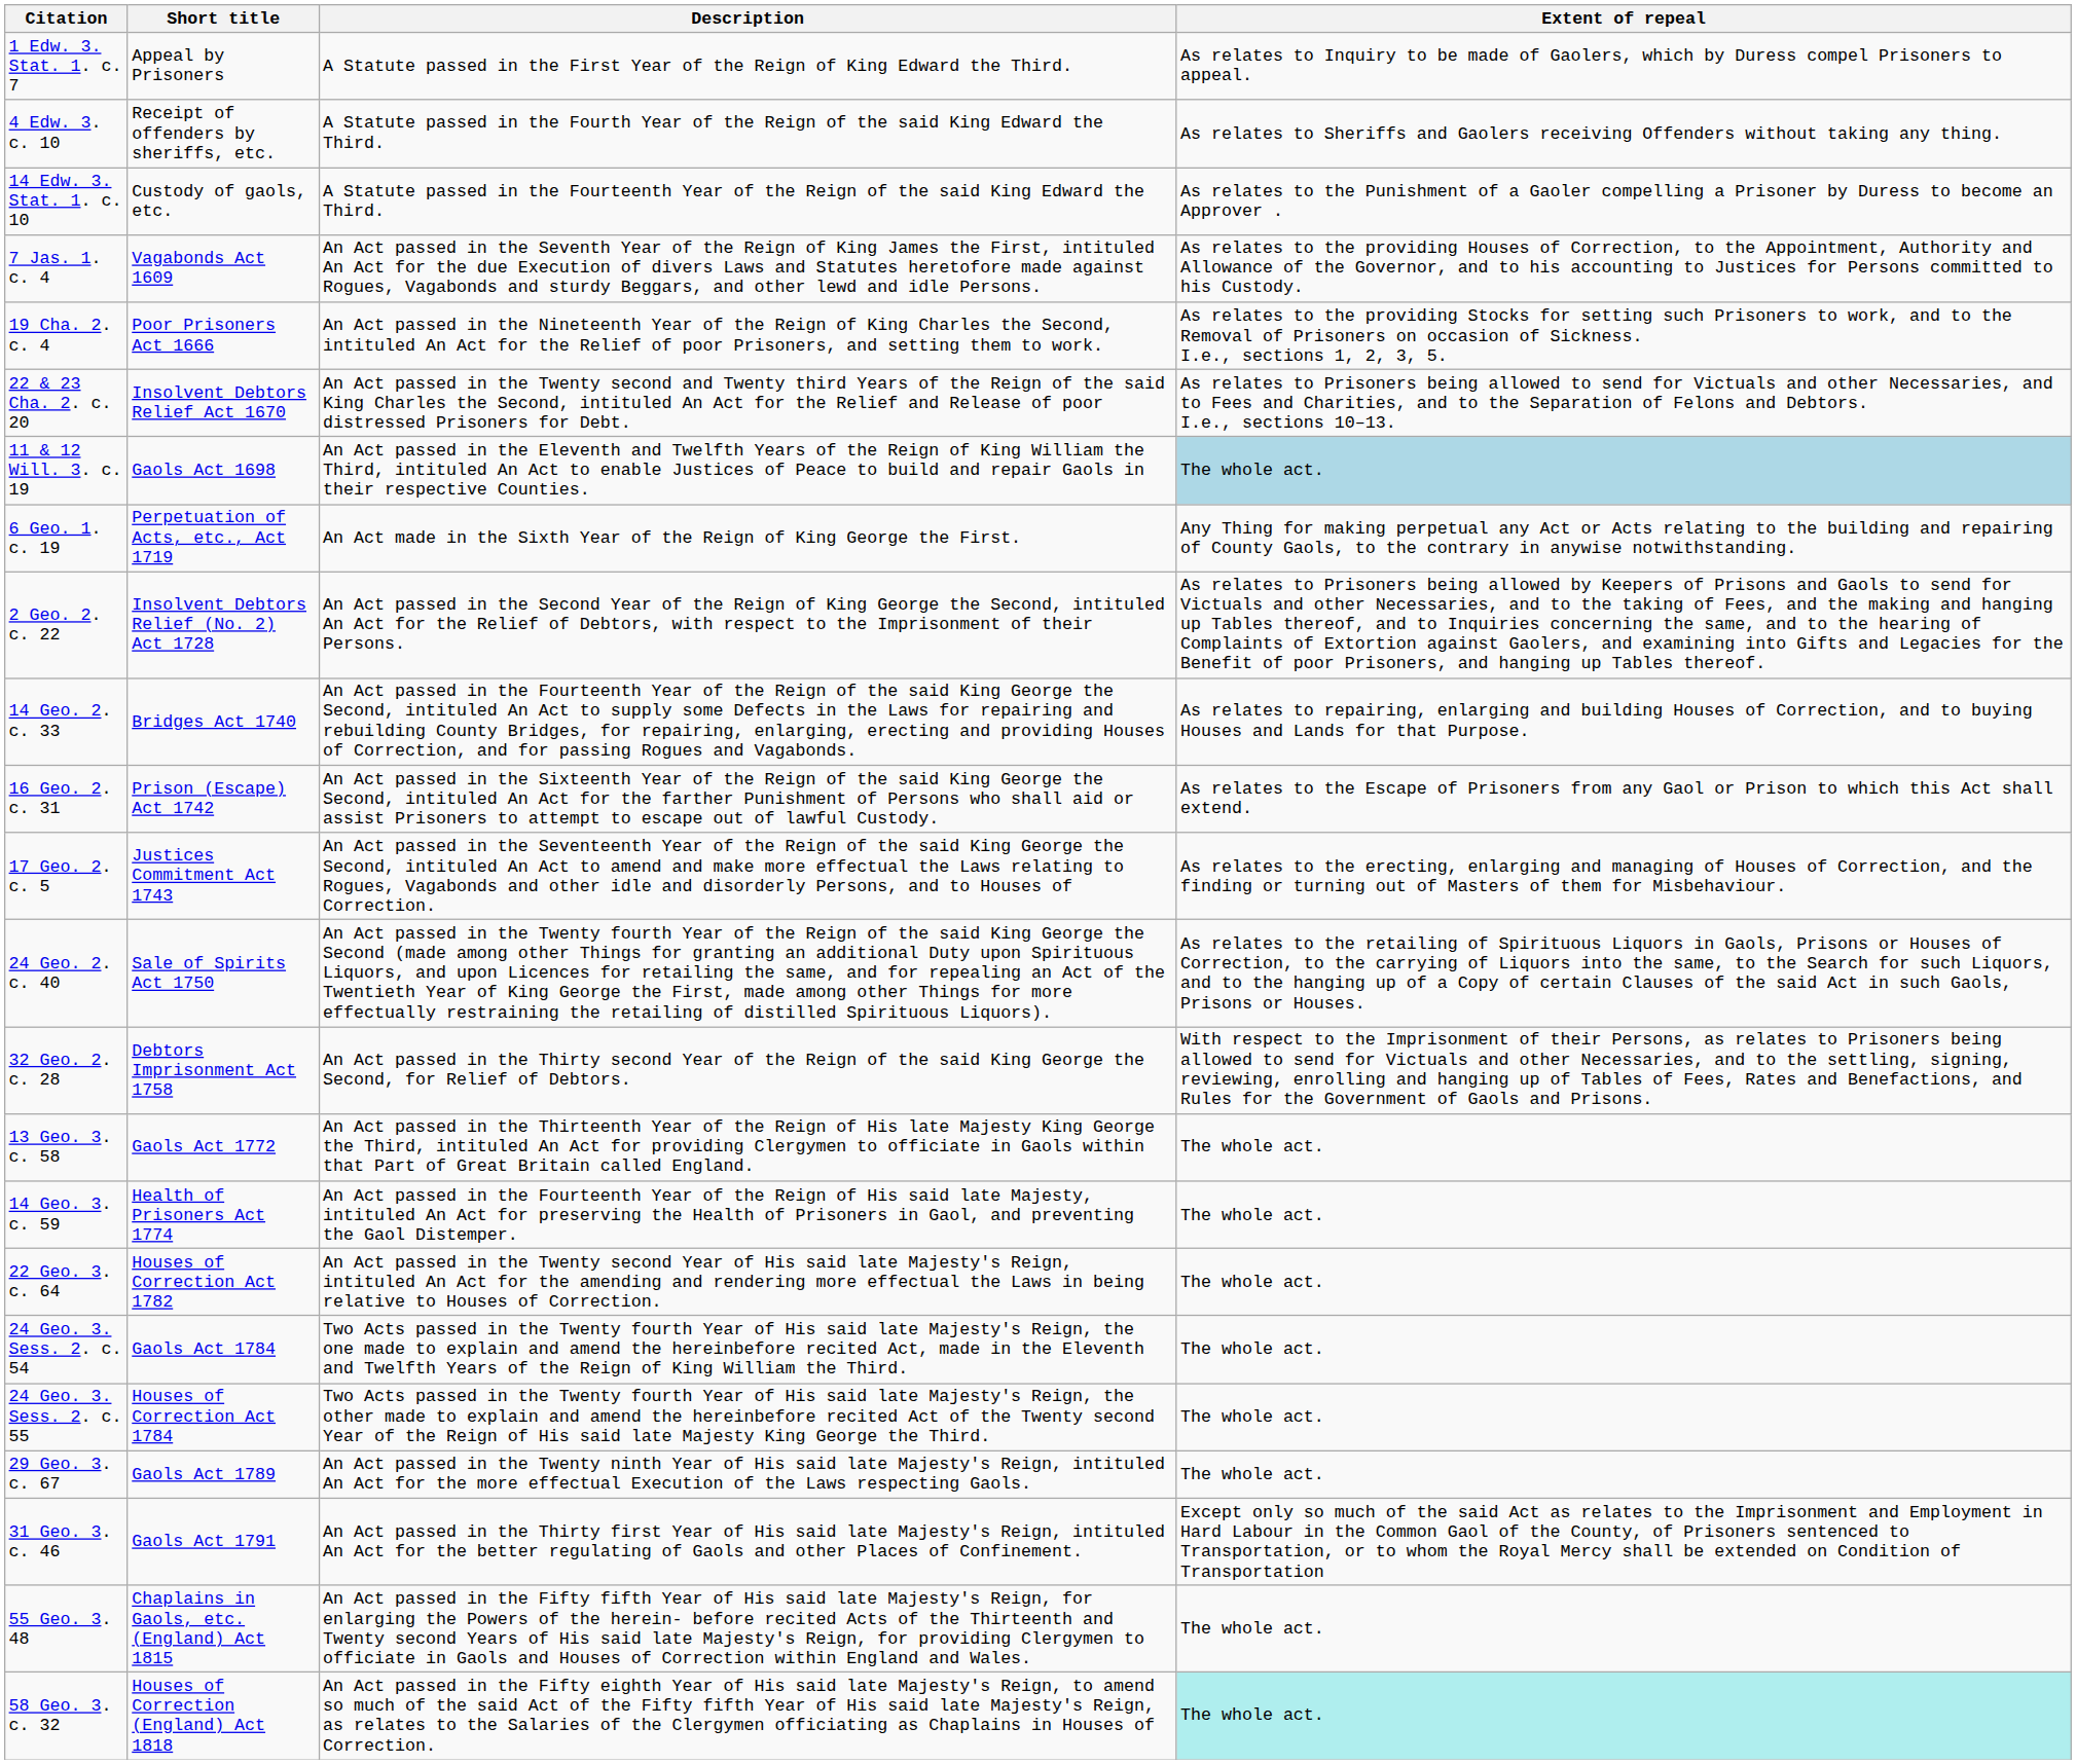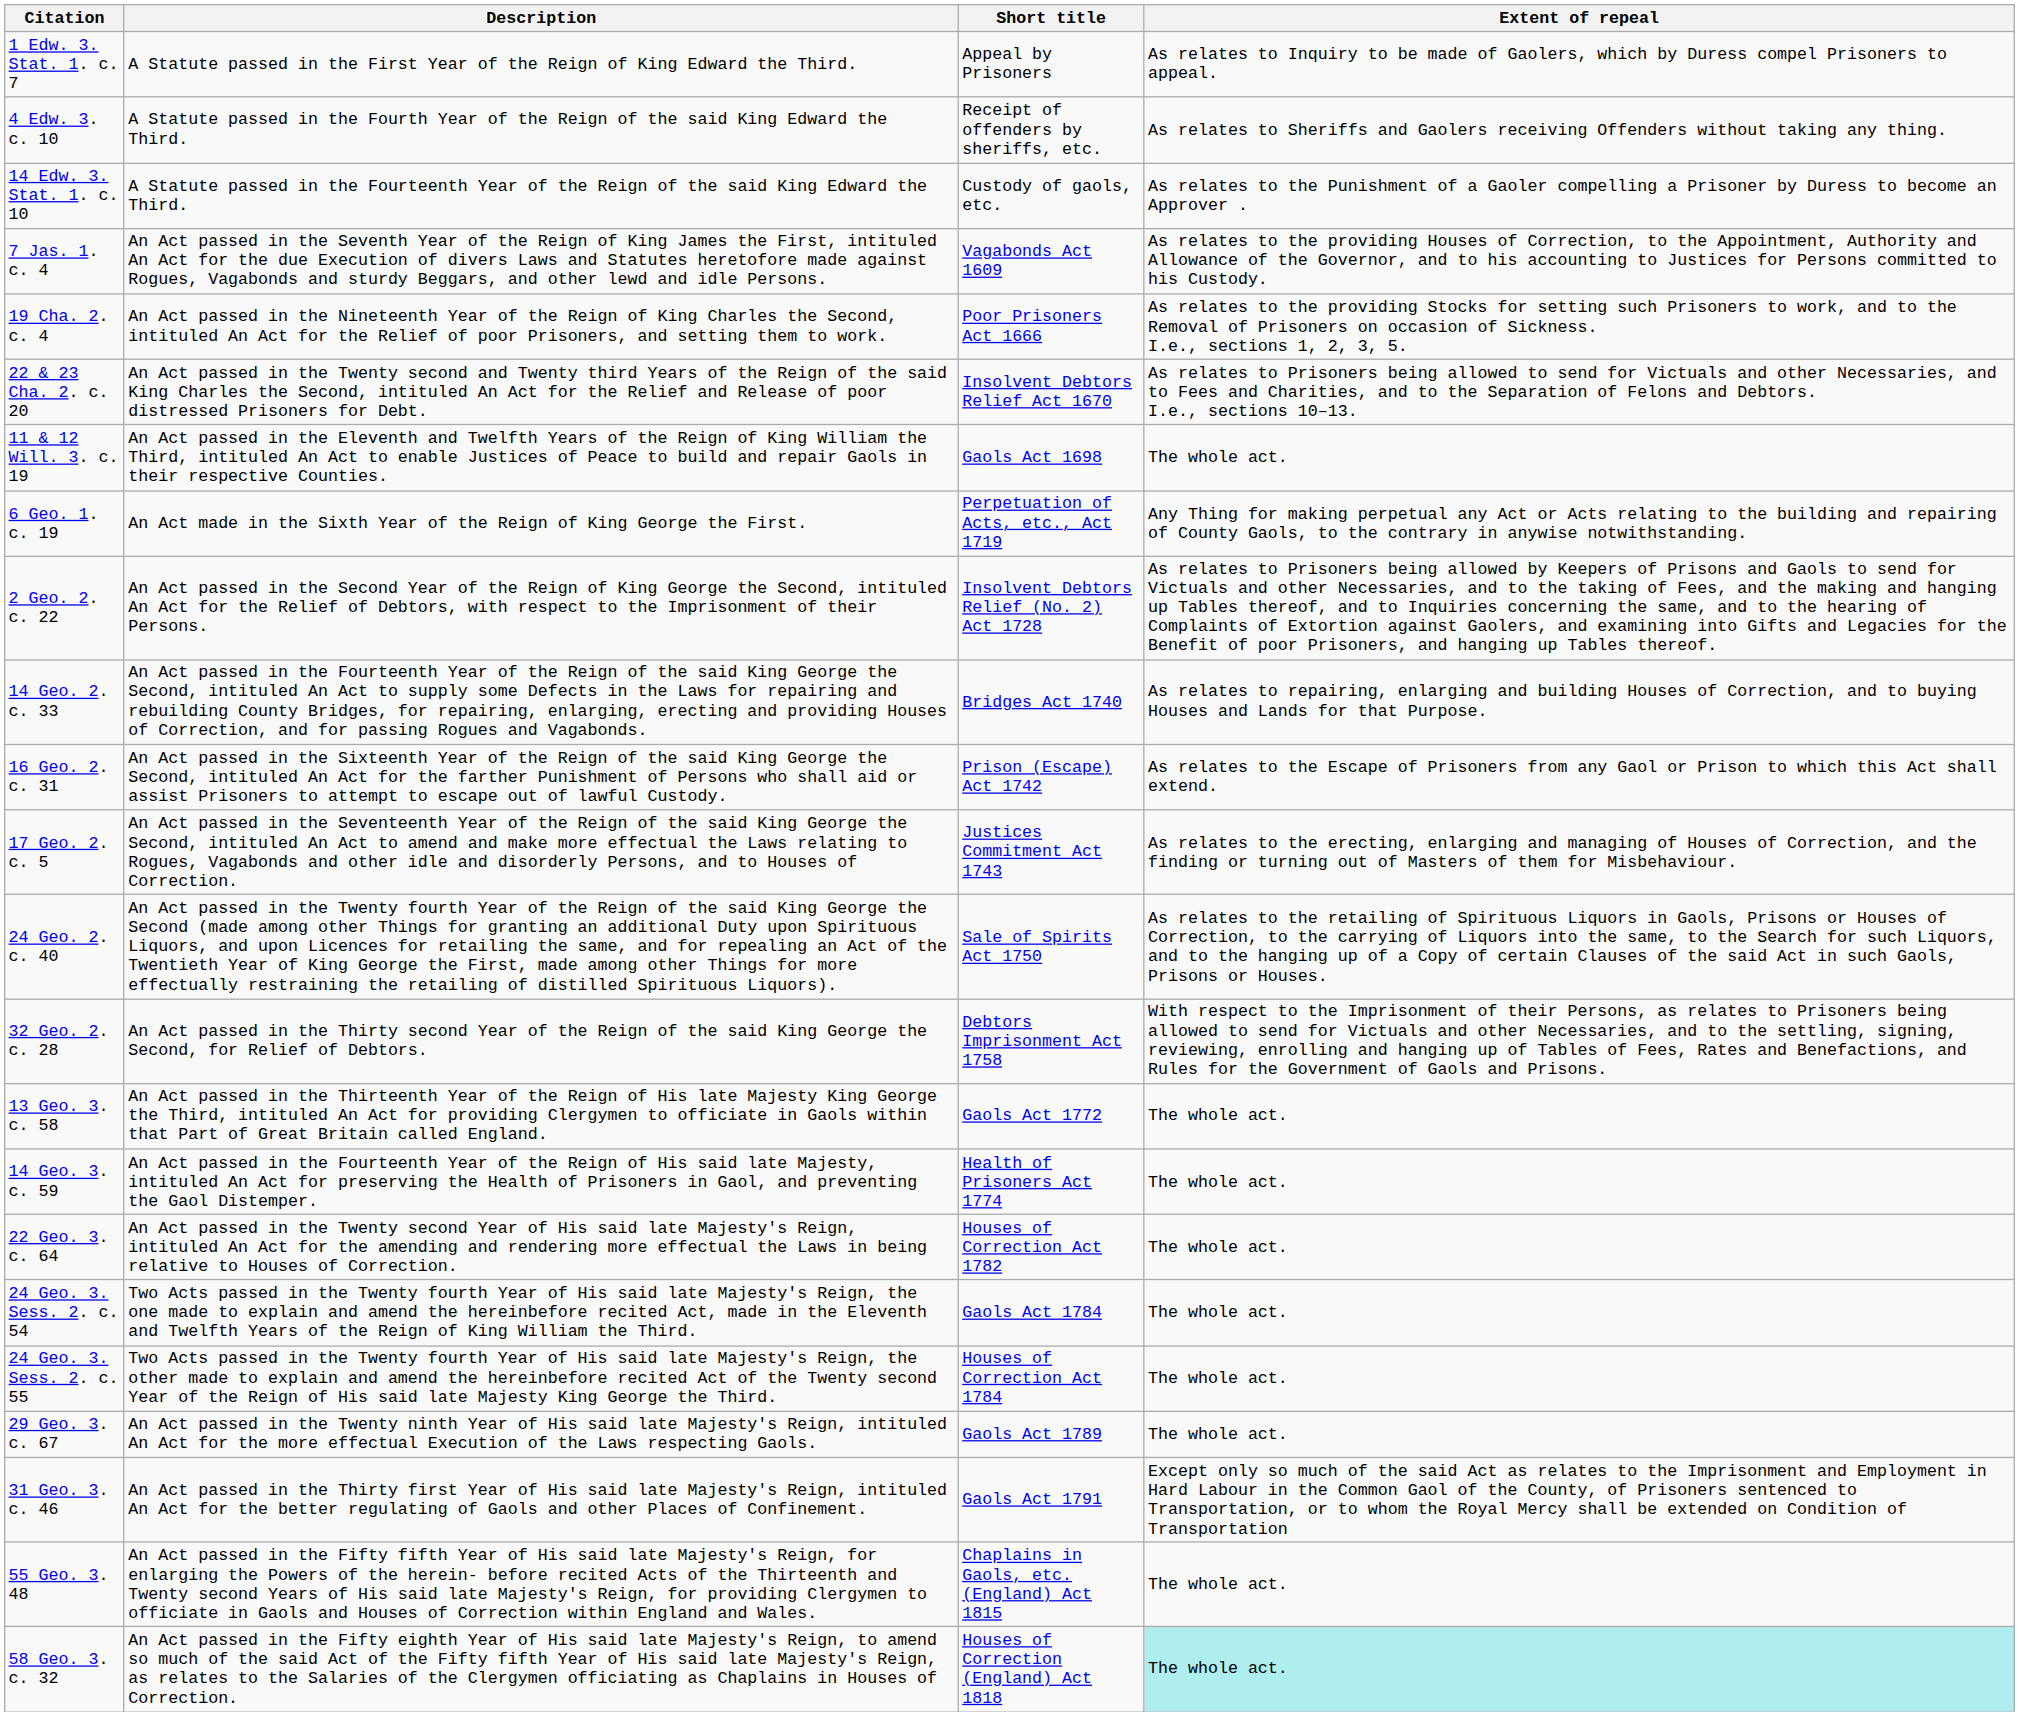columns swapped: Short title <-> Description
11 & 12 Will. 3. c. 19 | Extent of repeal: lightblue background -> no background
